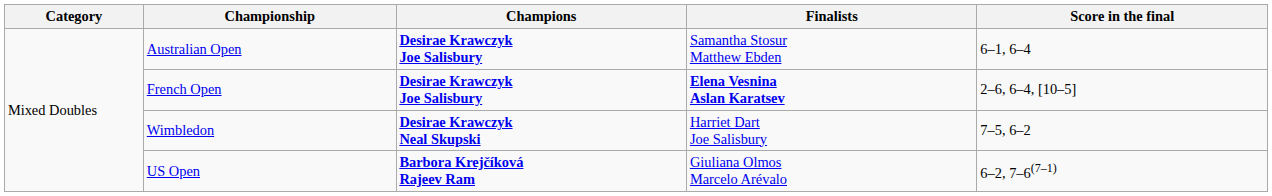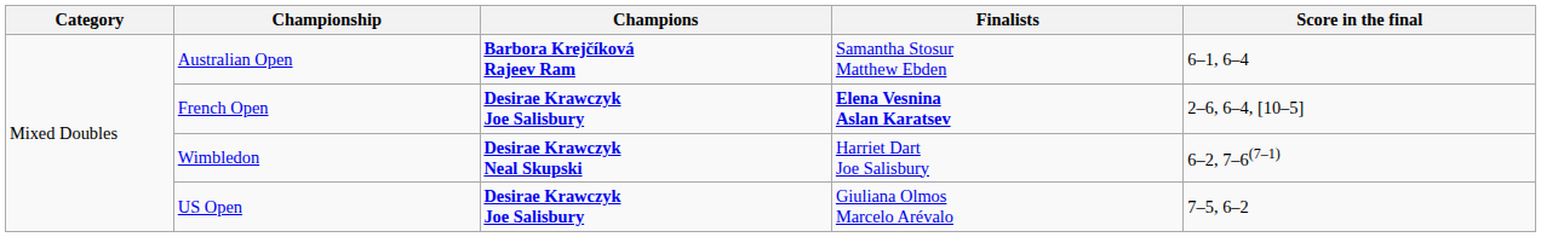Australian Open | Champions: Desirae Krawczyk Joe Salisbury -> Barbora Krejčíková Rajeev Ram
Wimbledon | Score in the final: 7–5, 6–2 -> 6–2, 7–6(7–1)
US Open | Champions: Barbora Krejčíková Rajeev Ram -> Desirae Krawczyk Joe Salisbury
US Open | Score in the final: 6–2, 7–6(7–1) -> 7–5, 6–2
